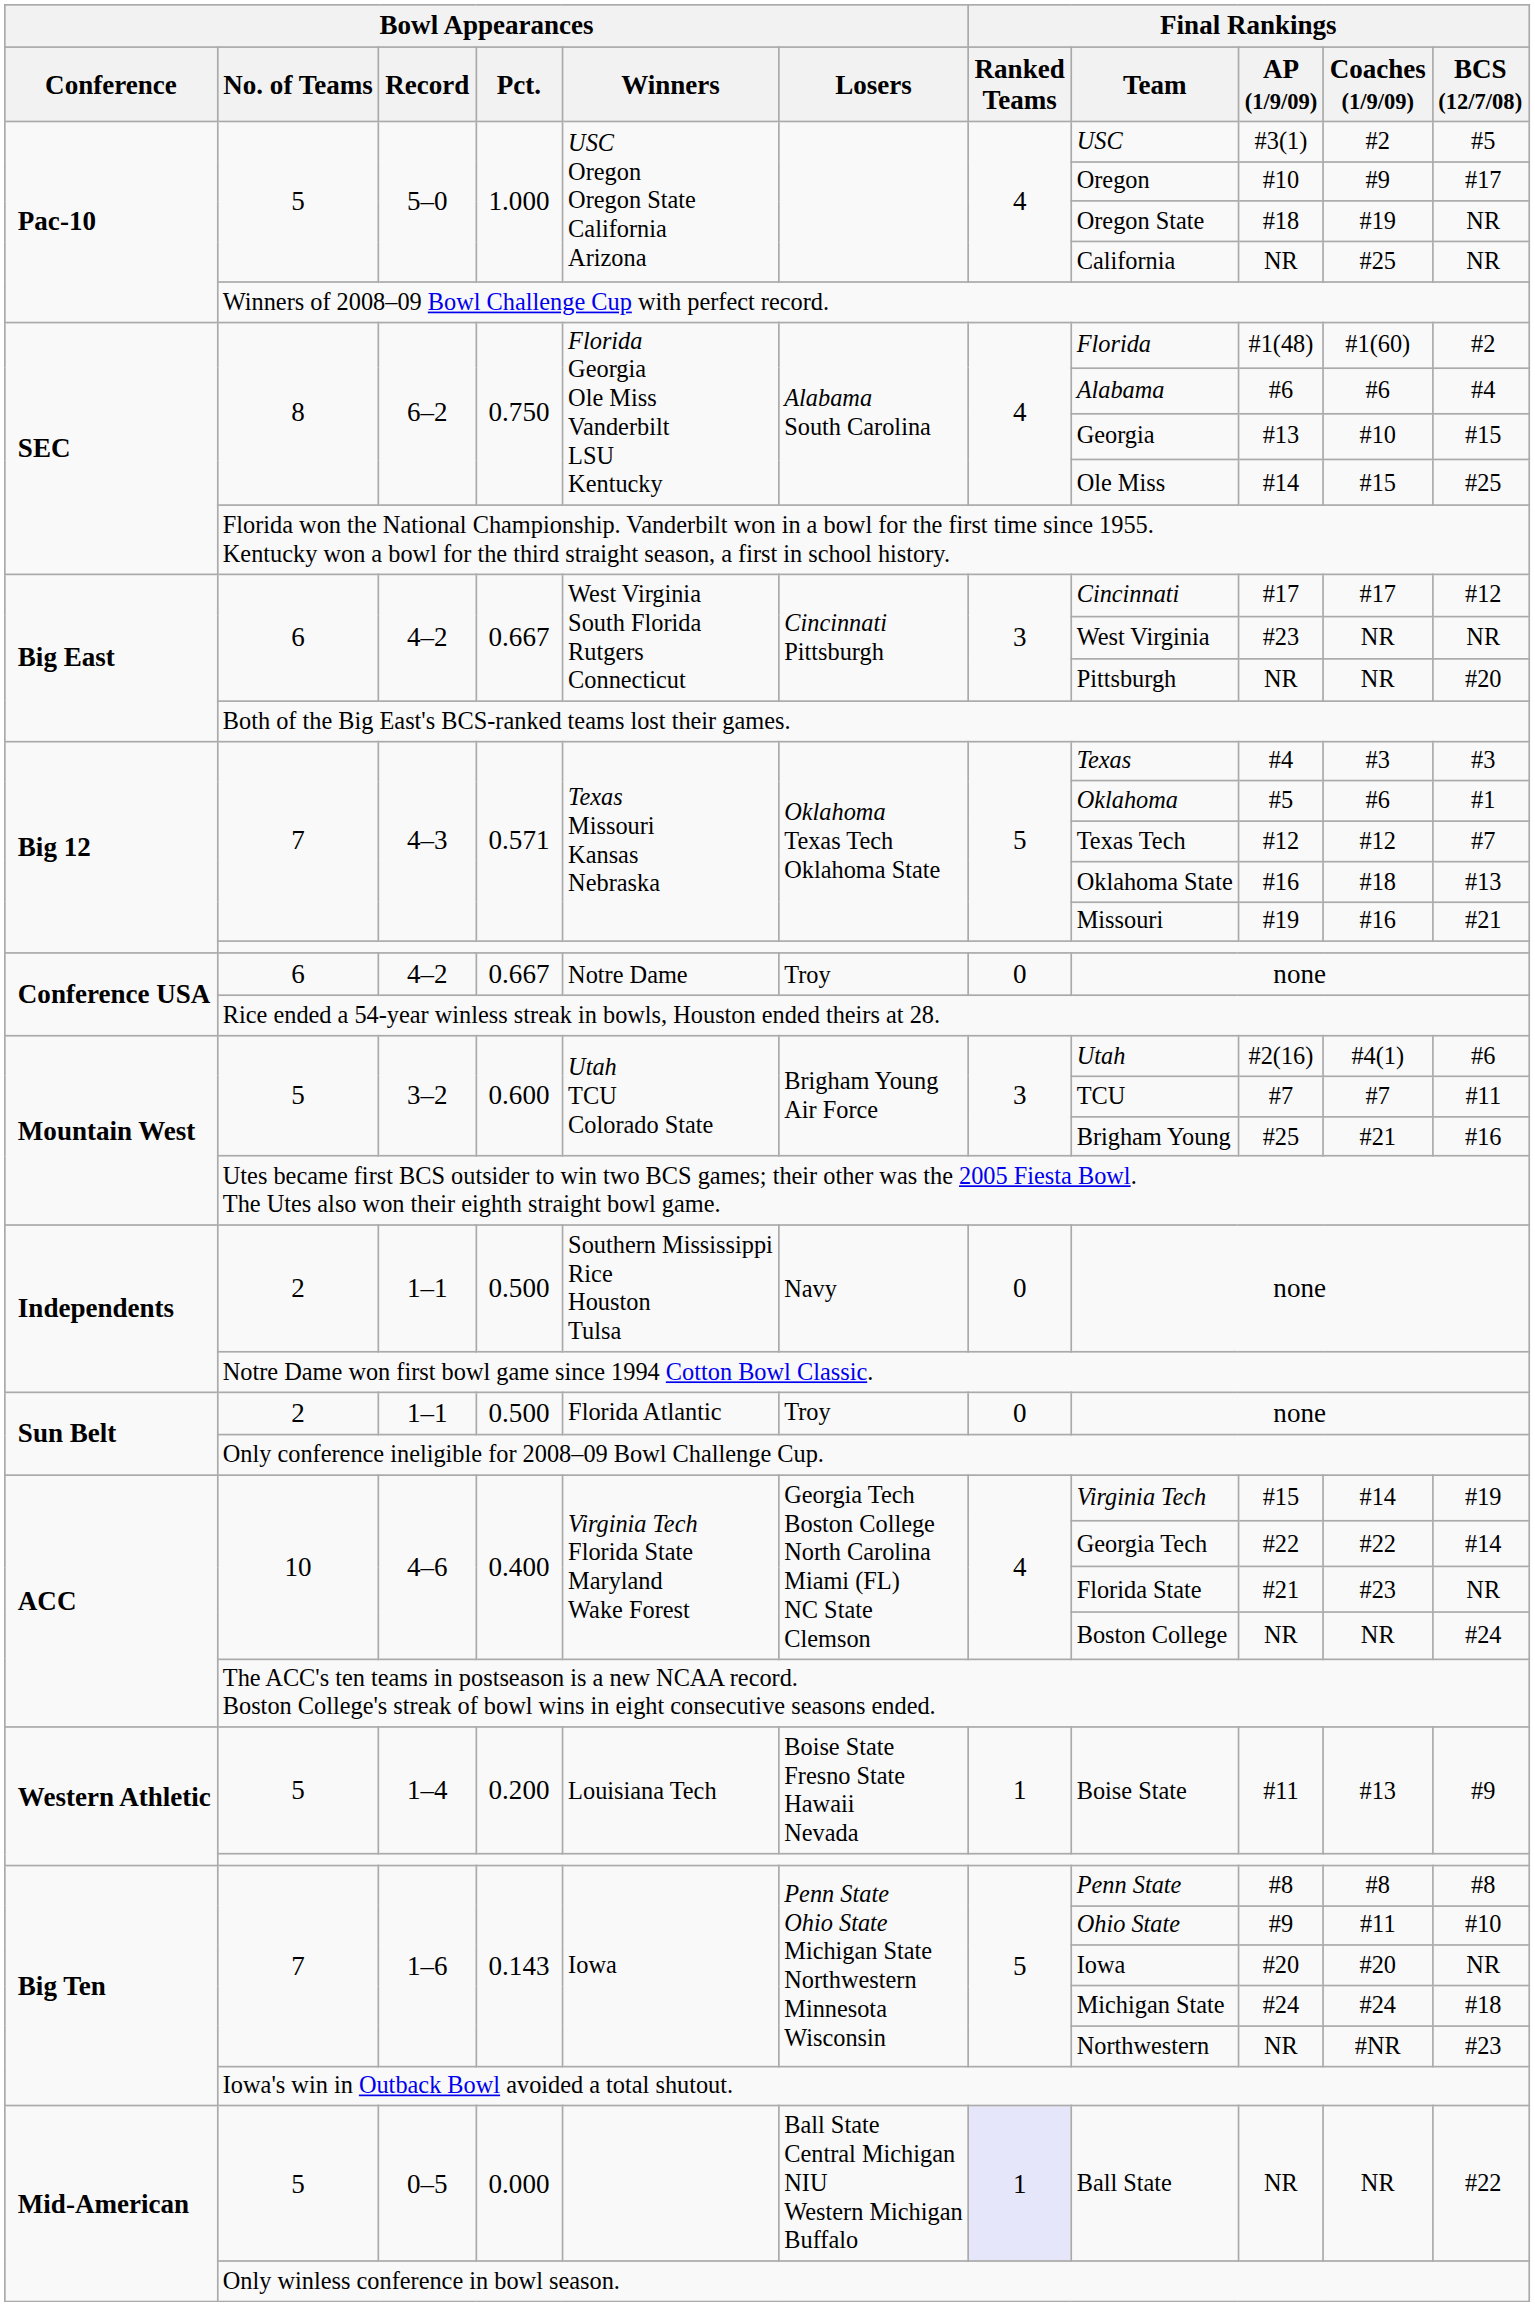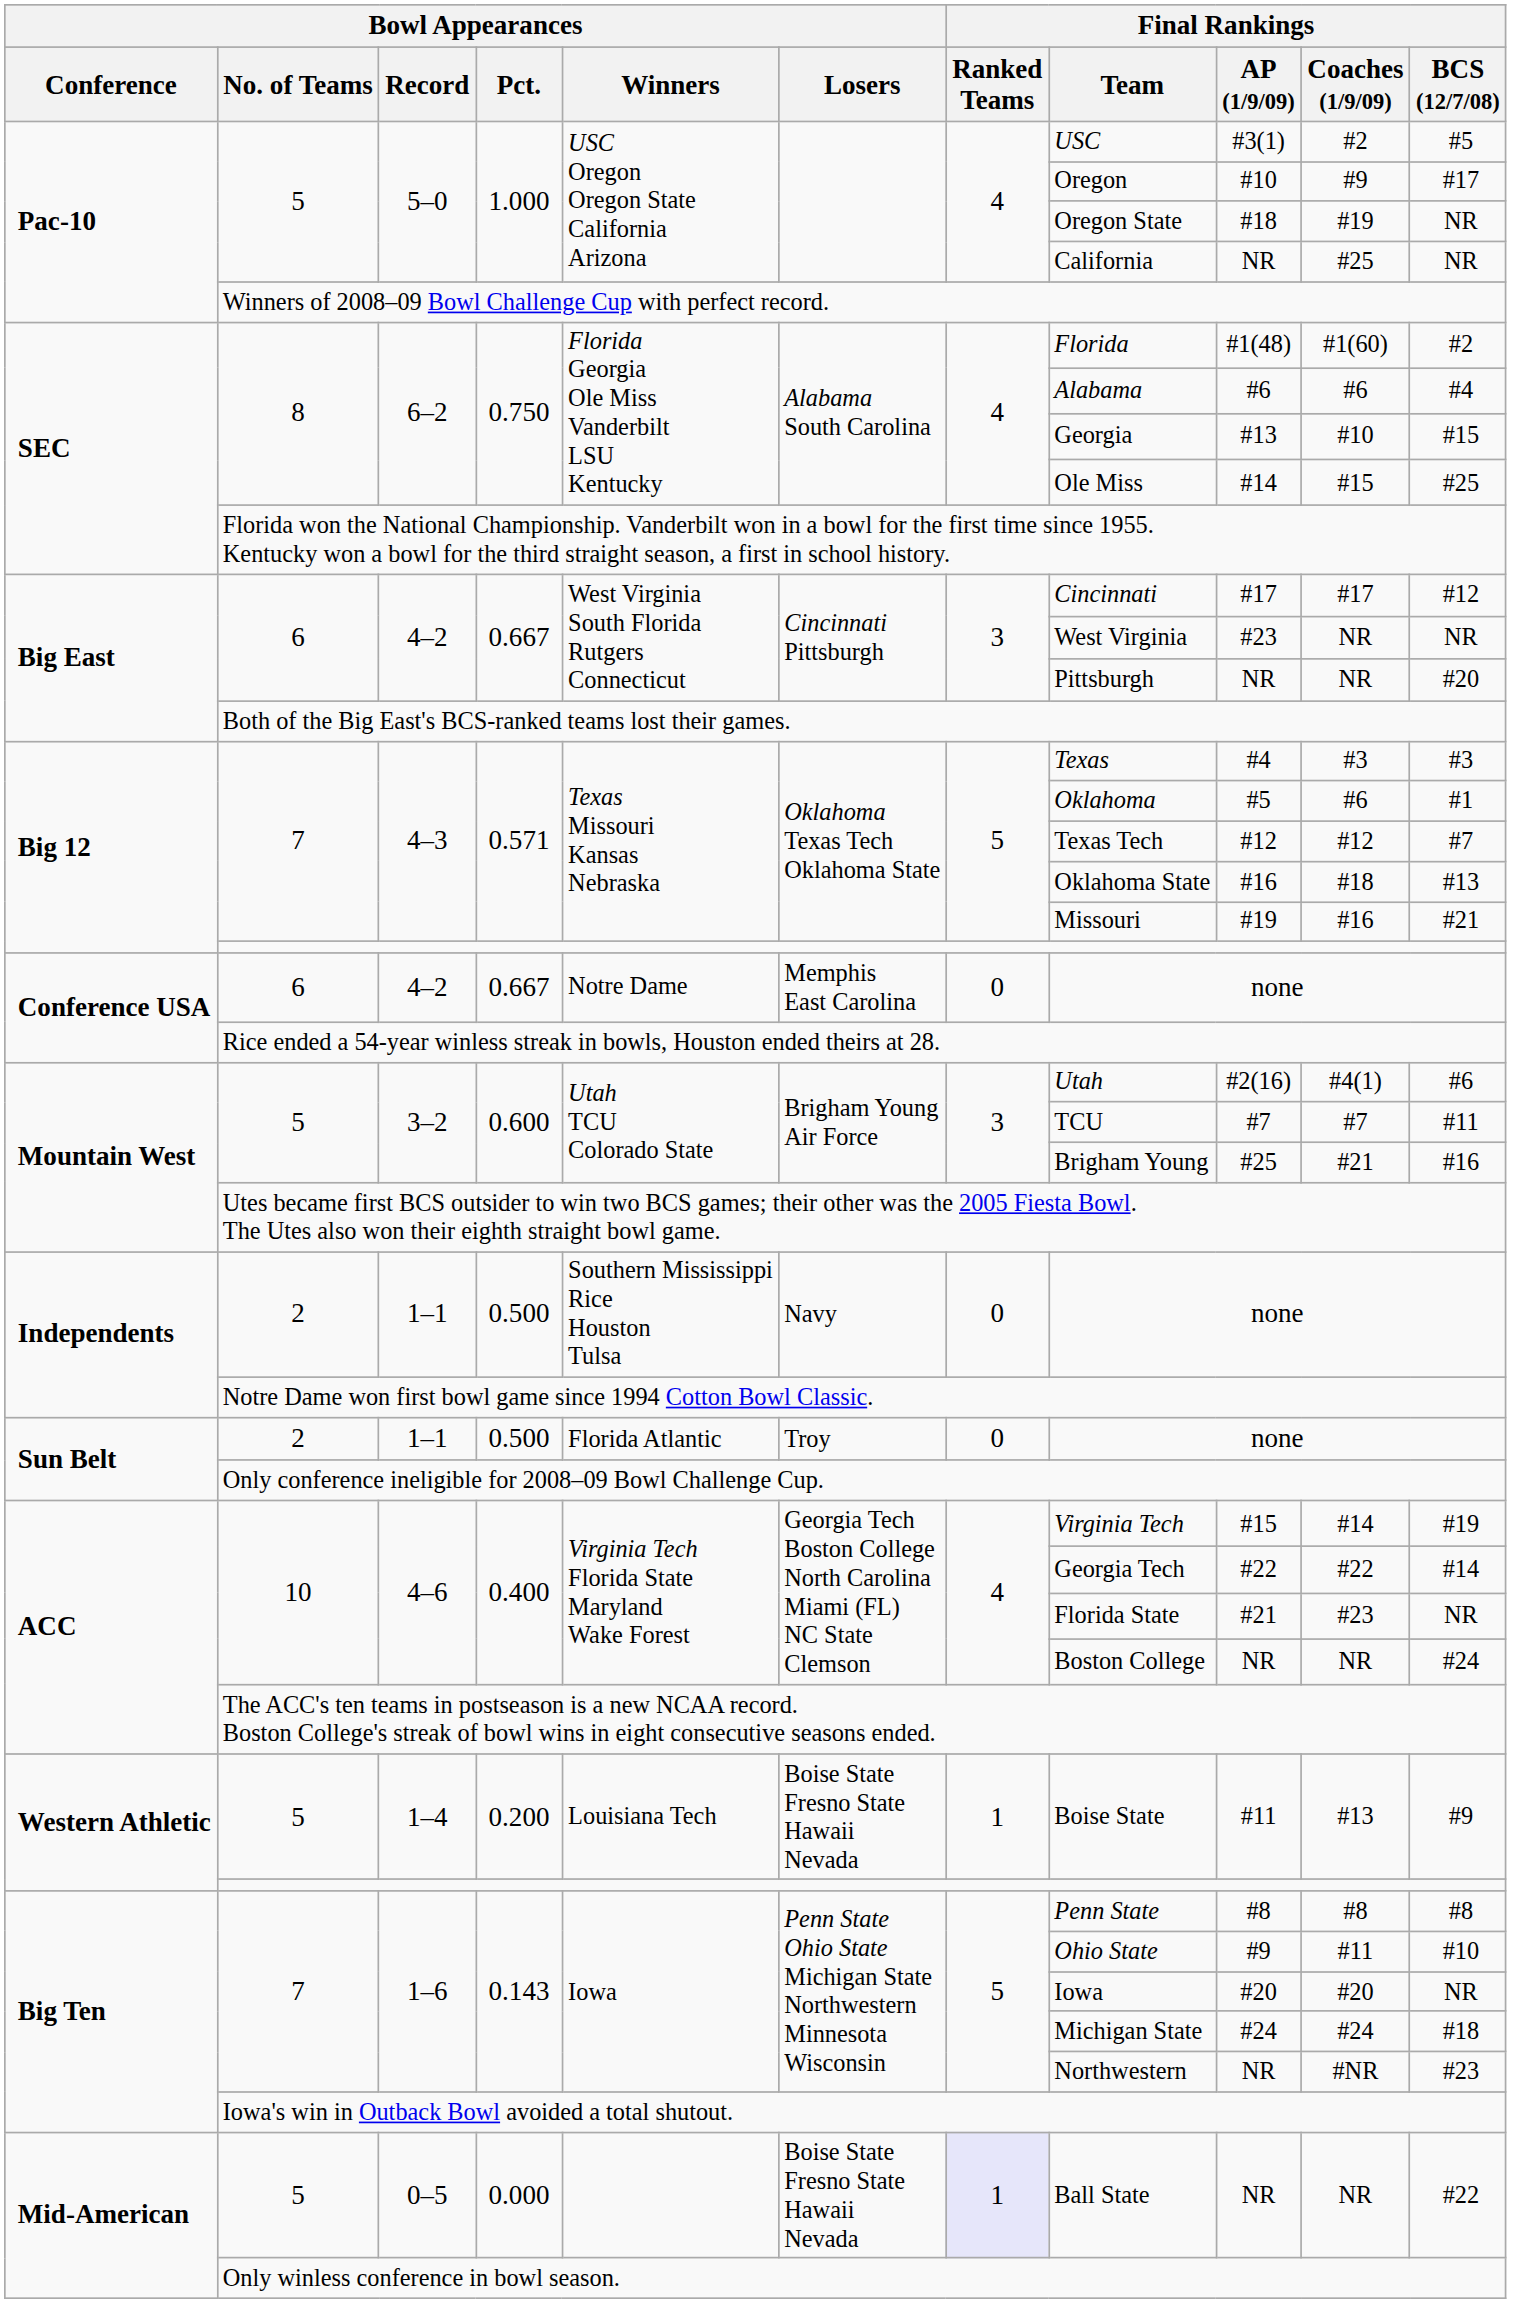Conference USA / 4–2 | Bowl Appearances / Losers: Troy -> Memphis East Carolina
0–5 | Bowl Appearances / Losers: Ball State Central Michigan NIU Western Michigan Buffalo -> Boise State Fresno State Hawaii Nevada
